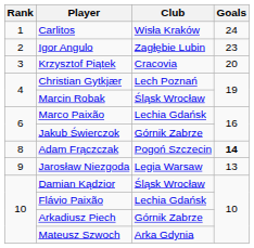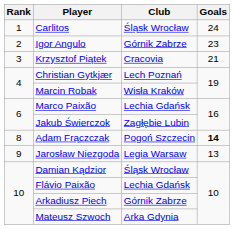Carlitos | Club: Wisła Kraków -> Śląsk Wrocław
Igor Angulo | Club: Zagłębie Lubin -> Górnik Zabrze
Krzysztof Piątek | Goals: 20 -> 21
Marcin Robak | Club: Śląsk Wrocław -> Wisła Kraków
Jakub Świerczok | Club: Górnik Zabrze -> Zagłębie Lubin
